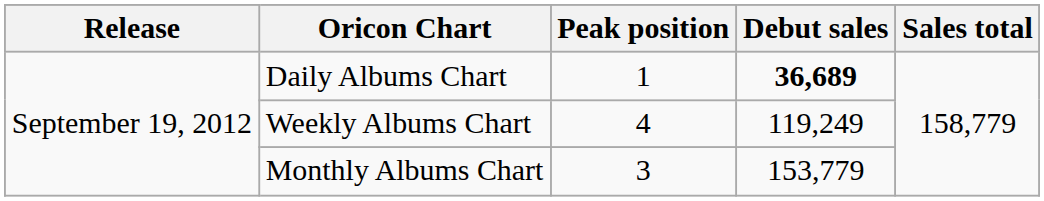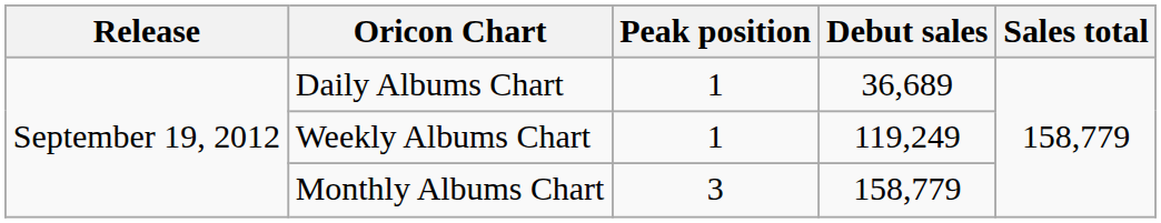Daily Albums Chart | Debut sales: bold -> normal
Weekly Albums Chart | Peak position: 4 -> 1
Monthly Albums Chart | Debut sales: 153,779 -> 158,779
